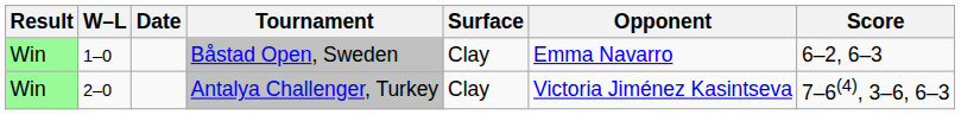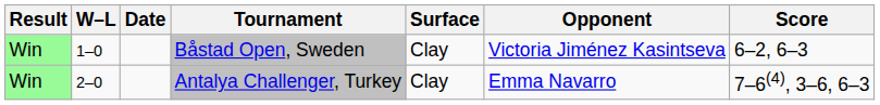Båstad Open, Sweden | Opponent: Emma Navarro -> Victoria Jiménez Kasintseva
Antalya Challenger, Turkey | Opponent: Victoria Jiménez Kasintseva -> Emma Navarro
